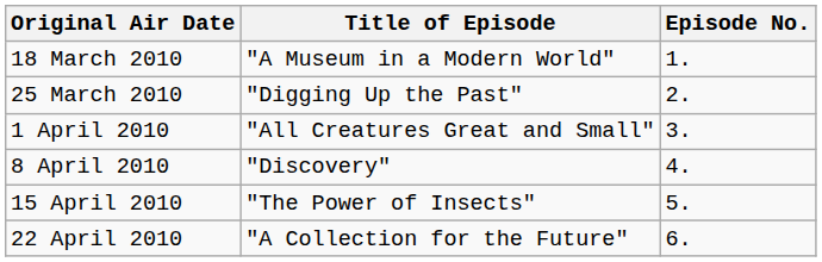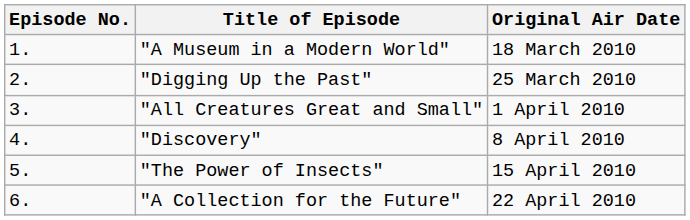columns swapped: Episode No. <-> Original Air Date
